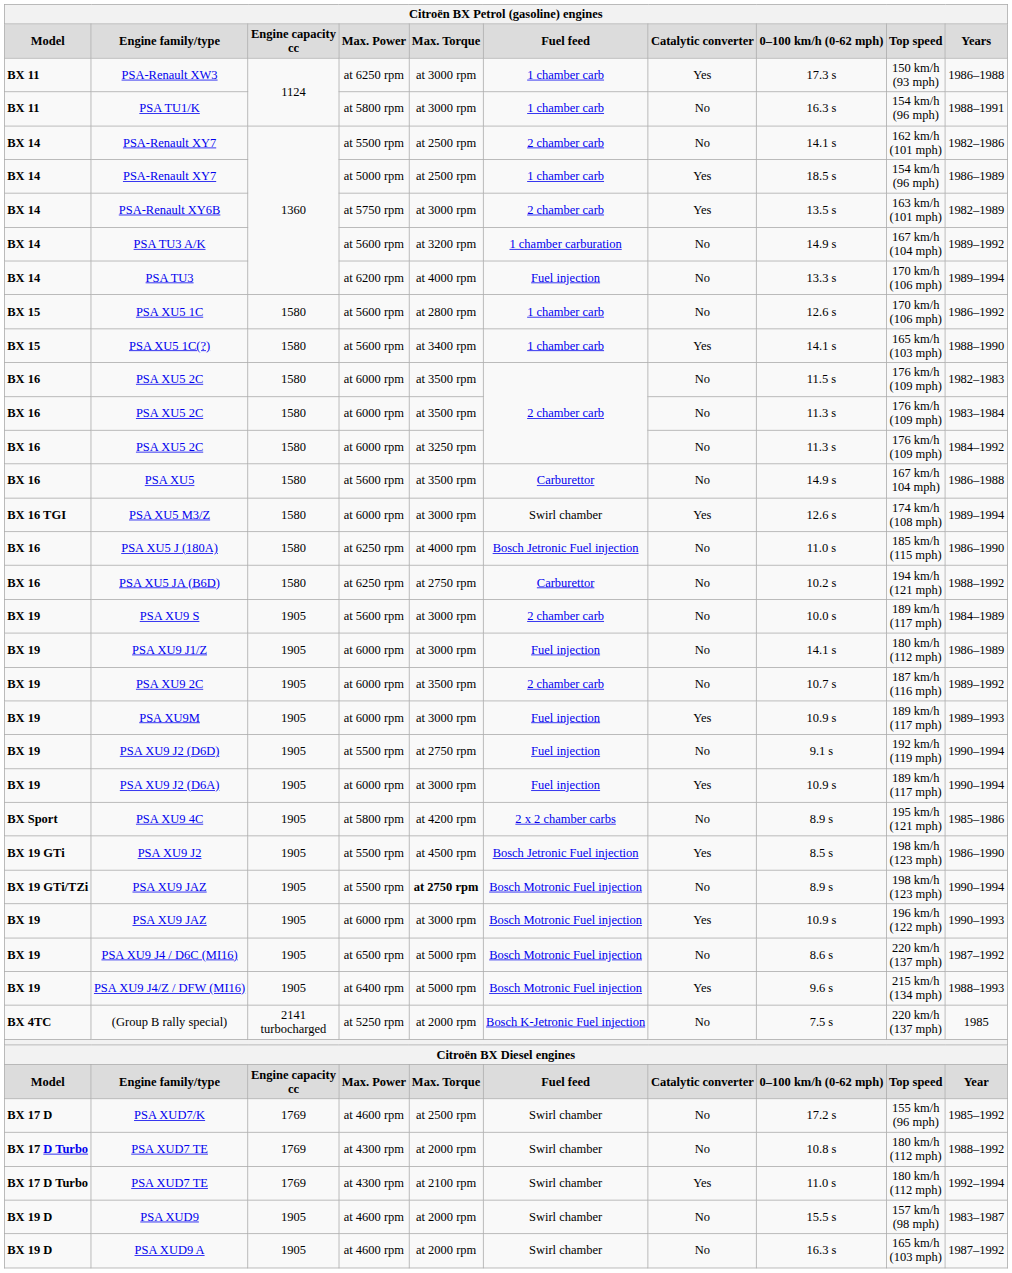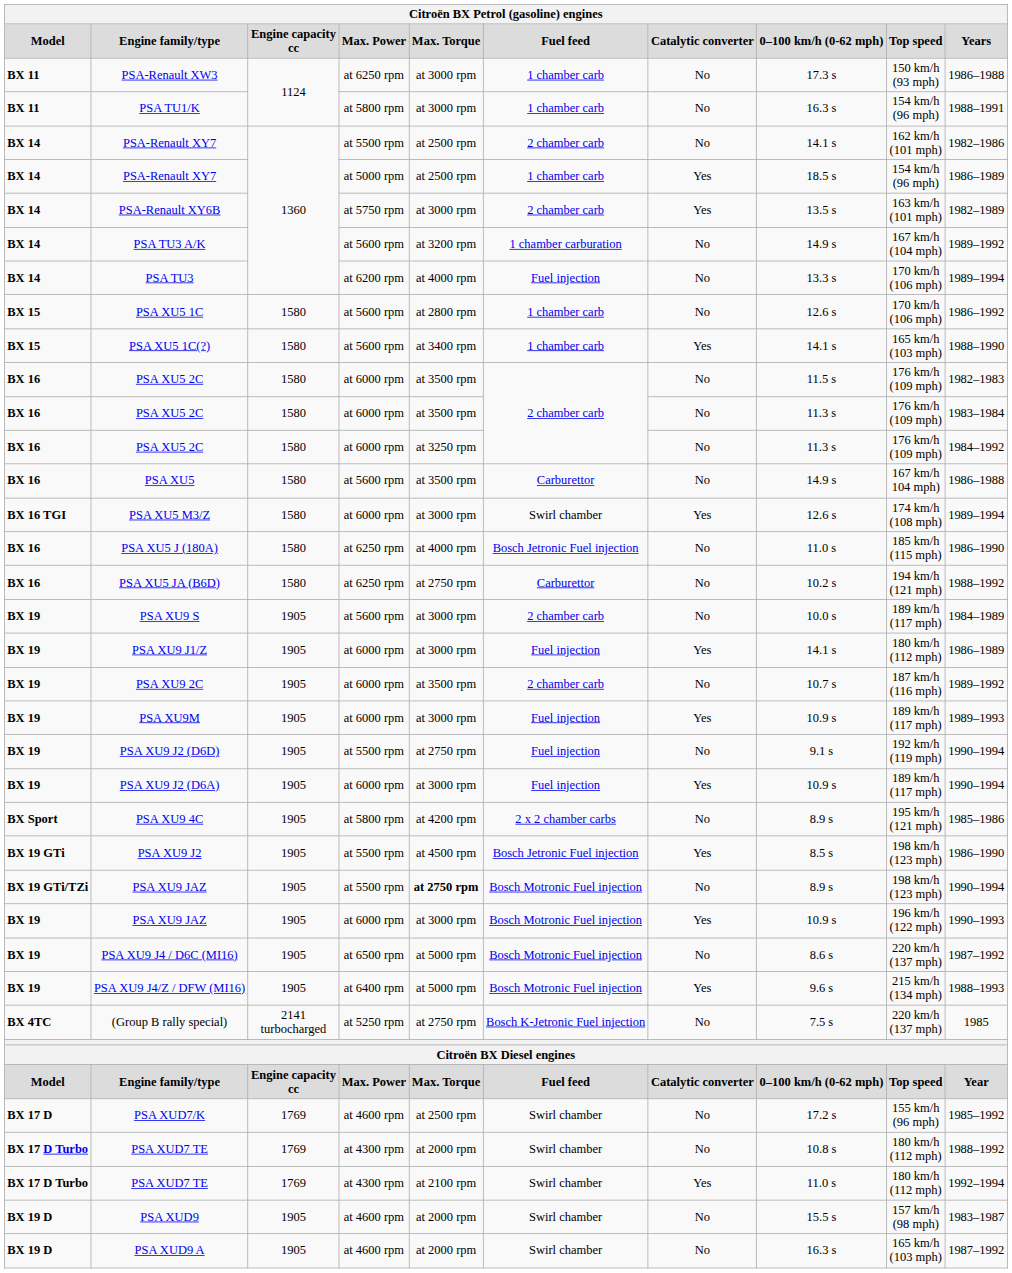PSA-Renault XW3 | Catalytic converter: Yes -> No
PSA XU9 J1/Z | Catalytic converter: No -> Yes
(Group B rally special) | Max. Torque: at 2000 rpm -> at 2750 rpm
